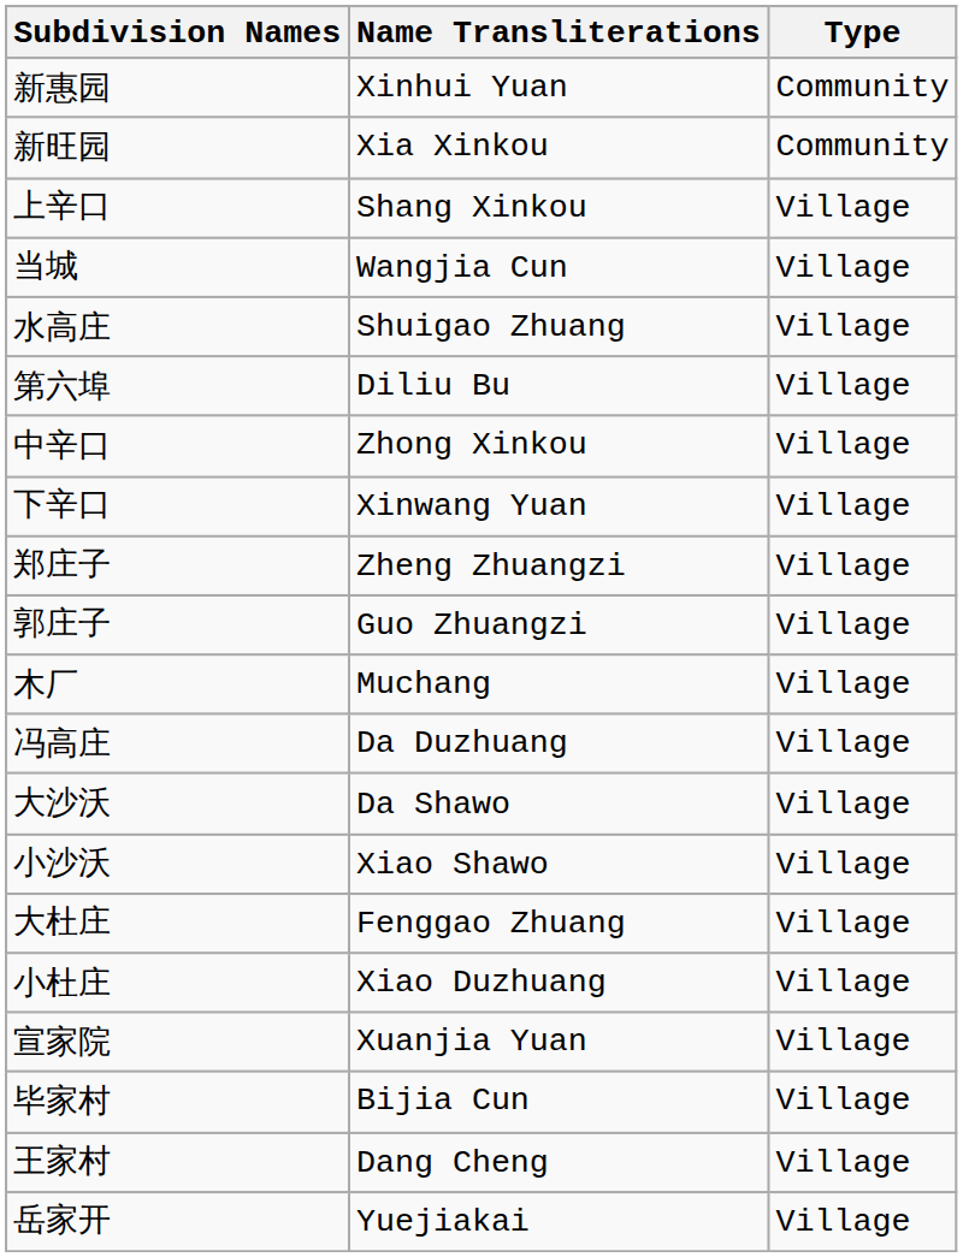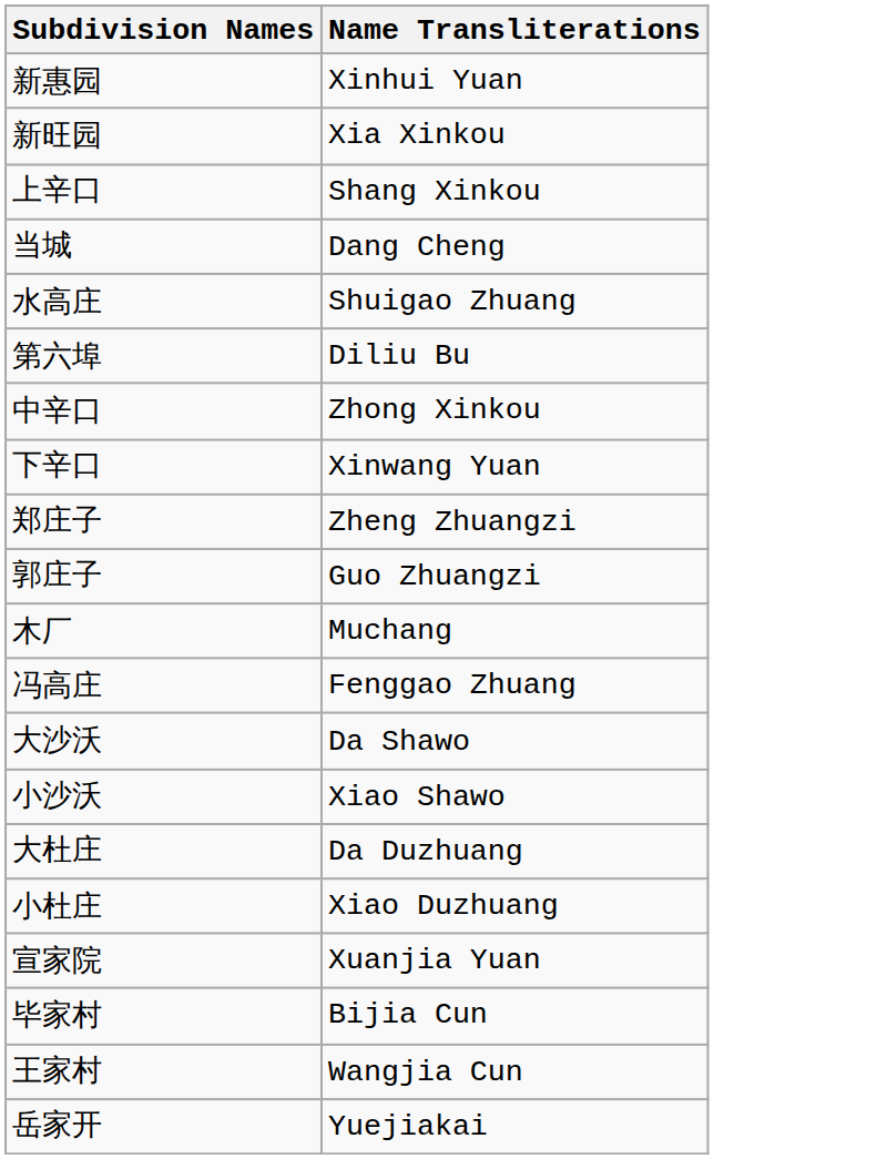- column: Type | Community | Community | Village | Village | Village | Village | Village | Village | Village | Village | Village | Village | Village | Village | Village | Village | Village | Village | Village | Village
当城 | Name Transliterations: Wangjia Cun -> Dang Cheng
冯高庄 | Name Transliterations: Da Duzhuang -> Fenggao Zhuang
大杜庄 | Name Transliterations: Fenggao Zhuang -> Da Duzhuang
王家村 | Name Transliterations: Dang Cheng -> Wangjia Cun
